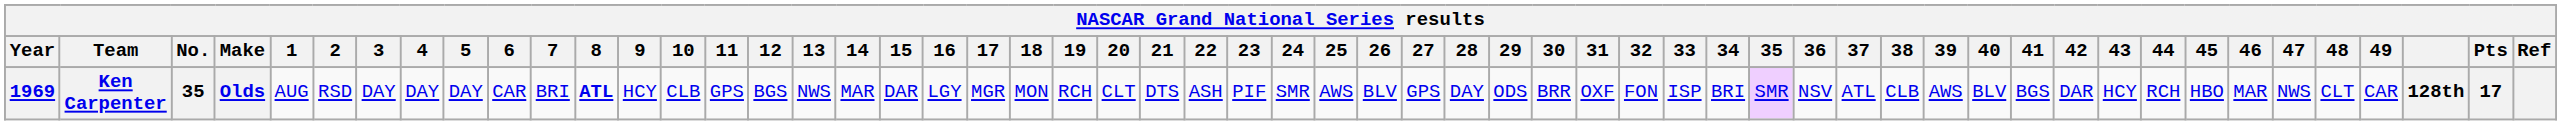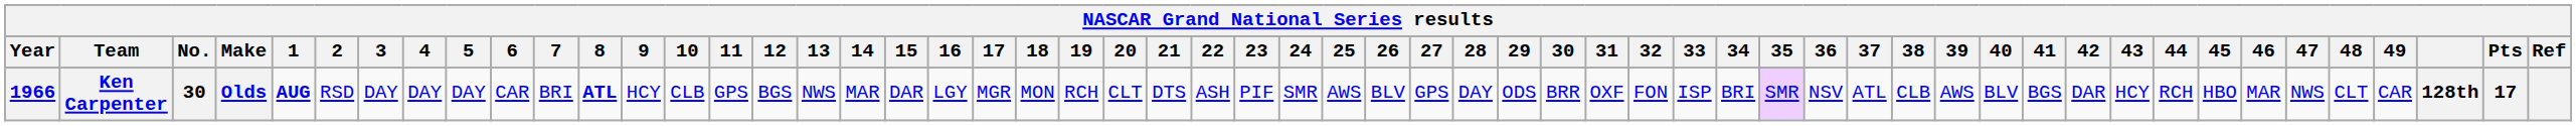Ken Carpenter | Year: 1969 -> 1966
Ken Carpenter | No.: 35 -> 30
Ken Carpenter | 1: normal -> bold
